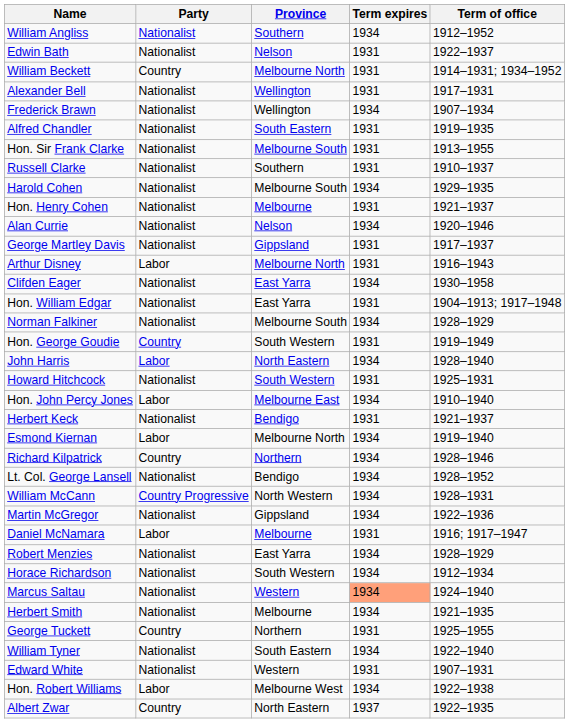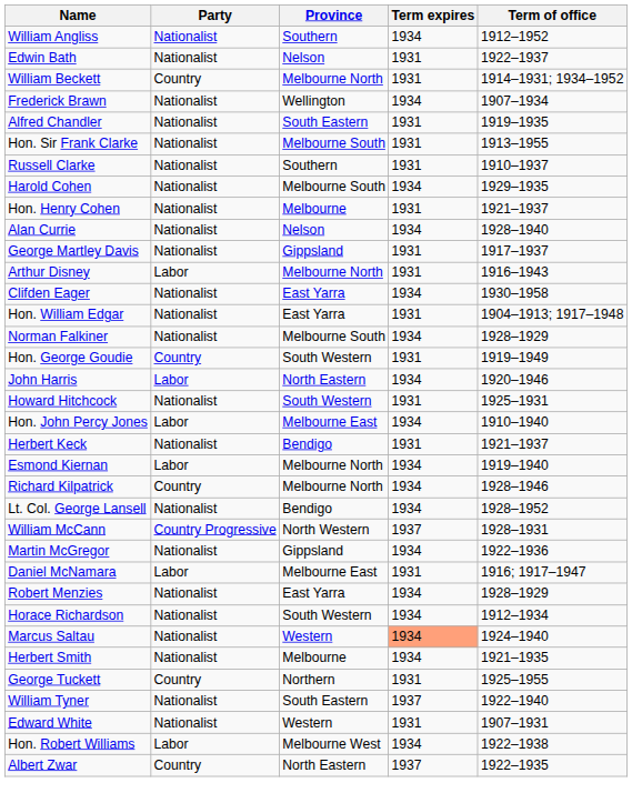- row: Alexander Bell | Nationalist | Wellington | 1931 | 1917–1931
Alan Currie | Term of office: 1920–1946 -> 1928–1940
John Harris | Term of office: 1928–1940 -> 1920–1946
Richard Kilpatrick | Province: Northern -> Melbourne North
William McCann | Term expires: 1934 -> 1937
Daniel McNamara | Province: Melbourne -> Melbourne East
William Tyner | Term expires: 1934 -> 1937
